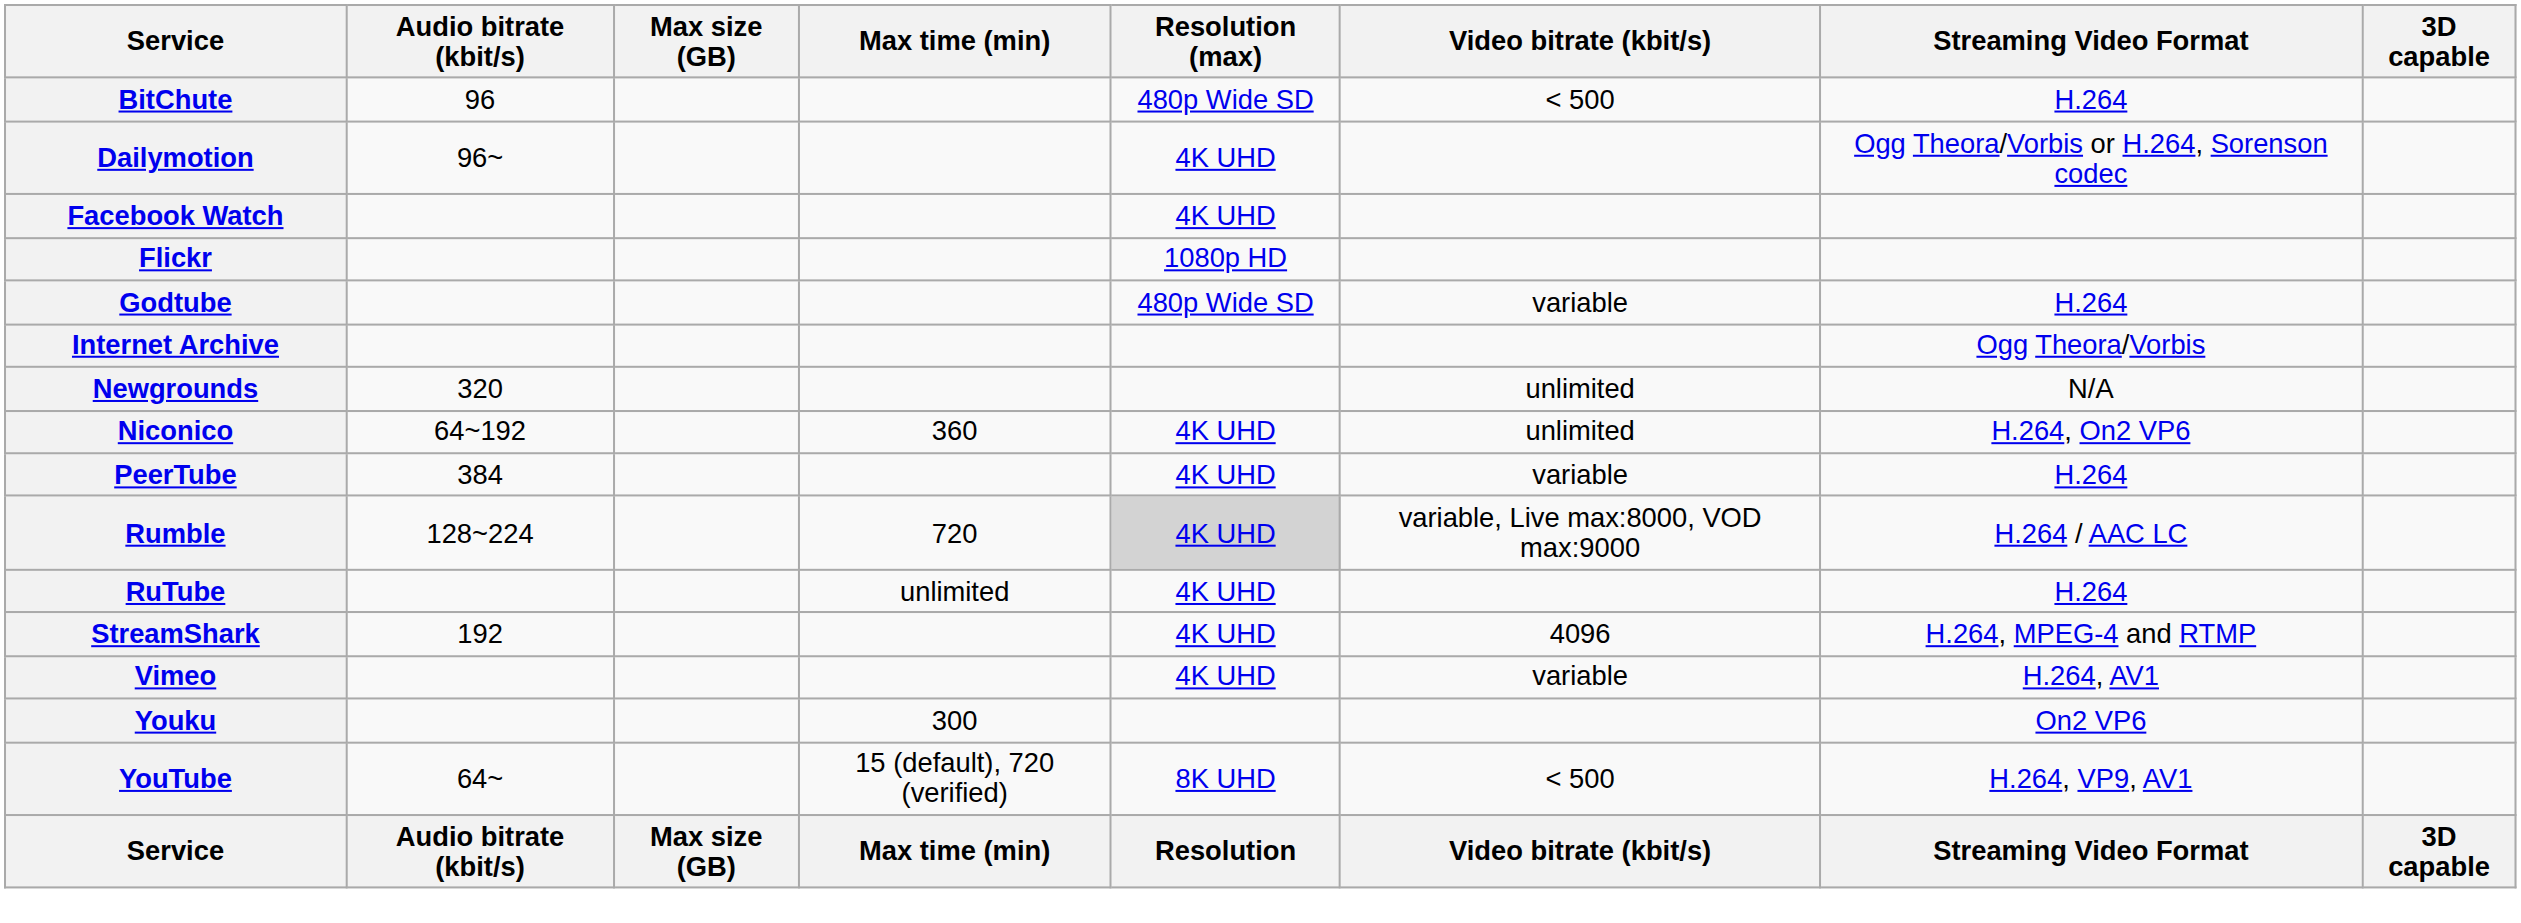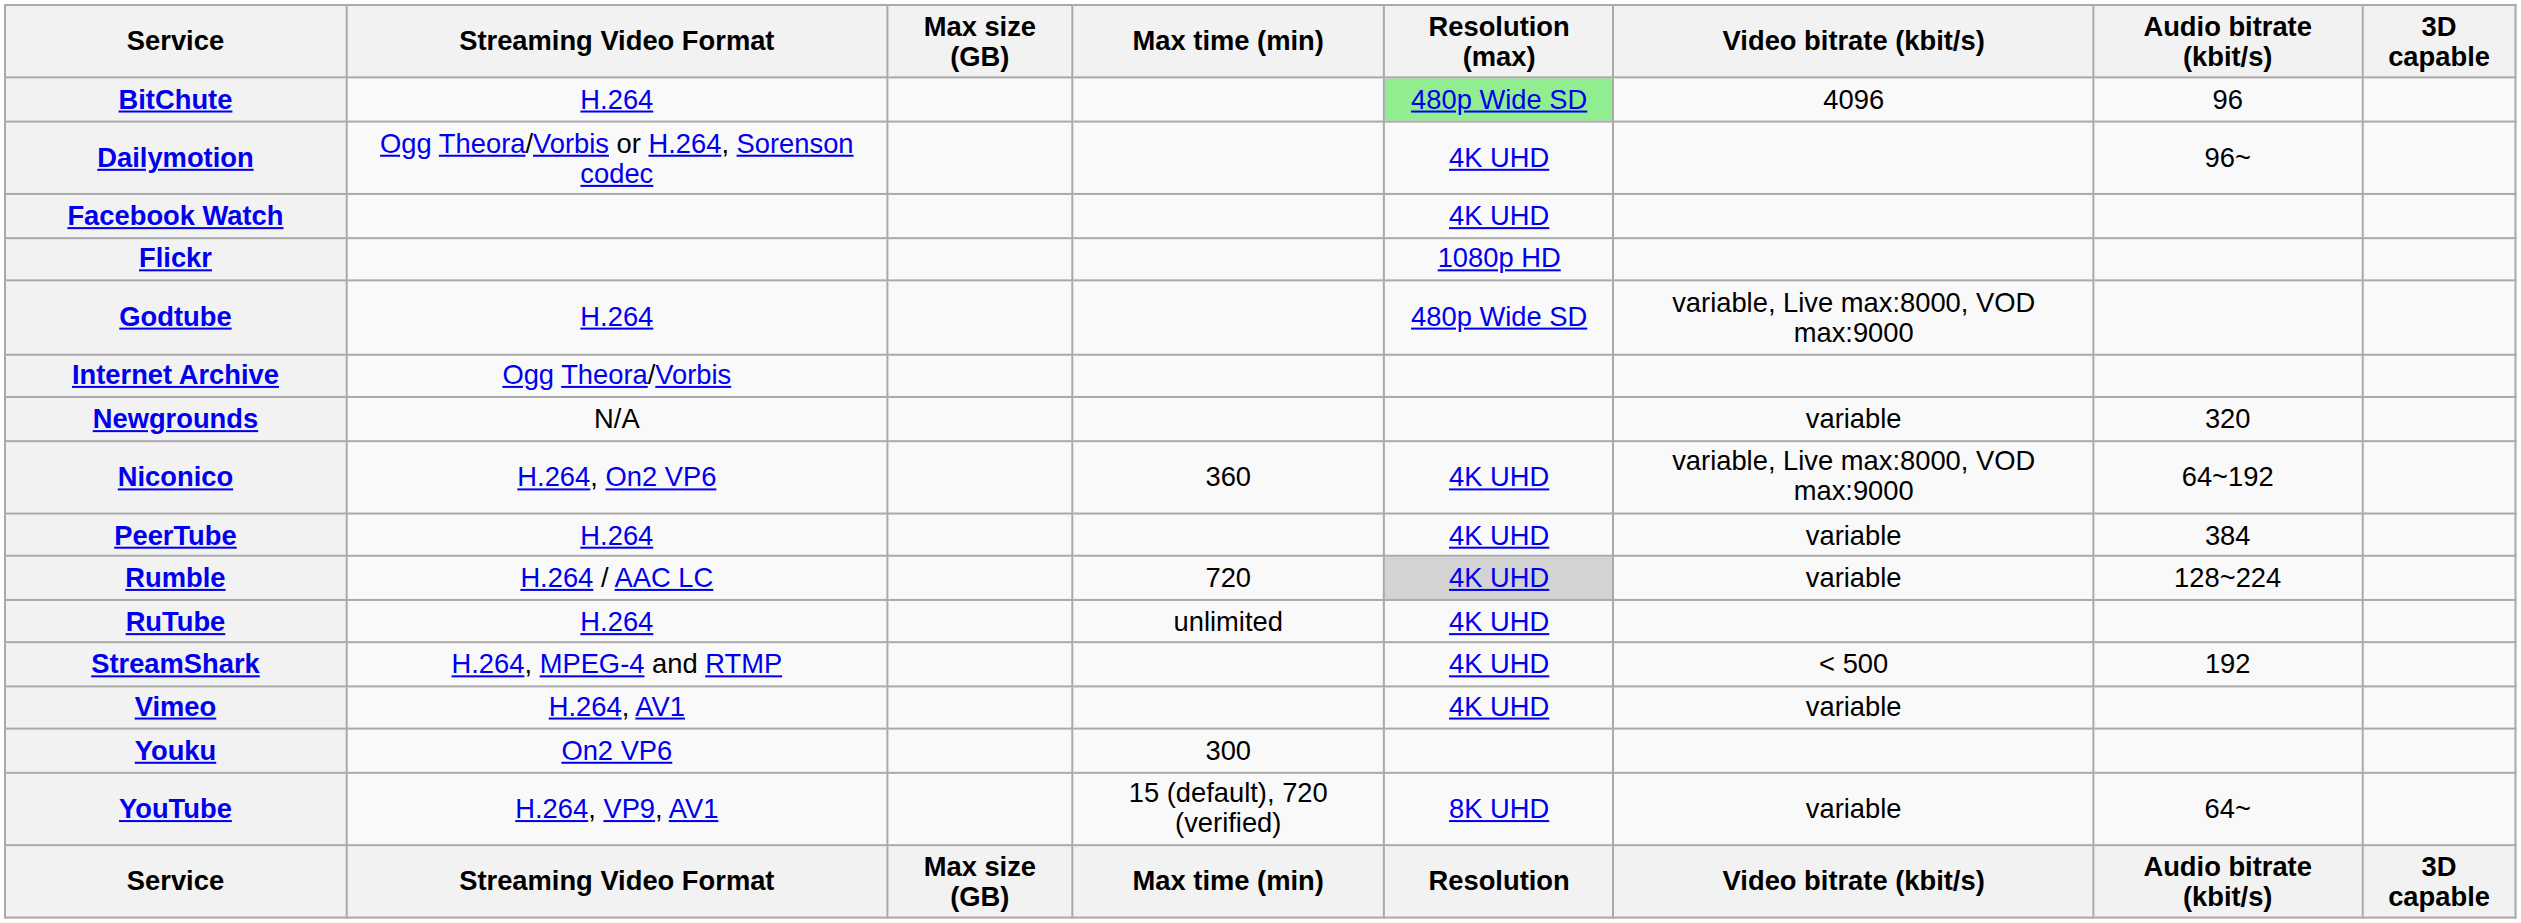columns swapped: Streaming Video Format <-> Audio bitrate (kbit/s)
BitChute | Resolution (max): no background -> lightgreen background
BitChute | Video bitrate (kbit/s): < 500 -> 4096
Godtube | Video bitrate (kbit/s): variable -> variable, Live max:8000, VOD max:9000
Newgrounds | Video bitrate (kbit/s): unlimited -> variable
Niconico | Video bitrate (kbit/s): unlimited -> variable, Live max:8000, VOD max:9000
Rumble | Video bitrate (kbit/s): variable, Live max:8000, VOD max:9000 -> variable
StreamShark | Video bitrate (kbit/s): 4096 -> < 500
YouTube | Video bitrate (kbit/s): < 500 -> variable
